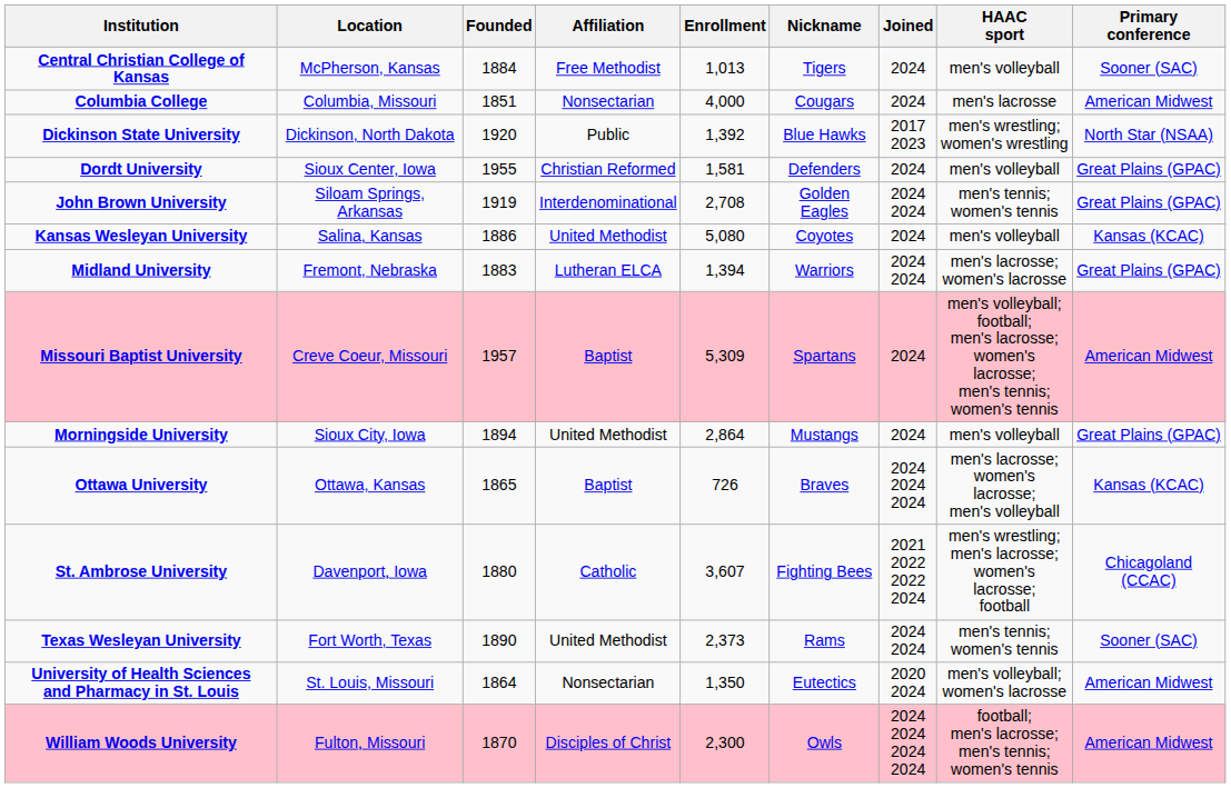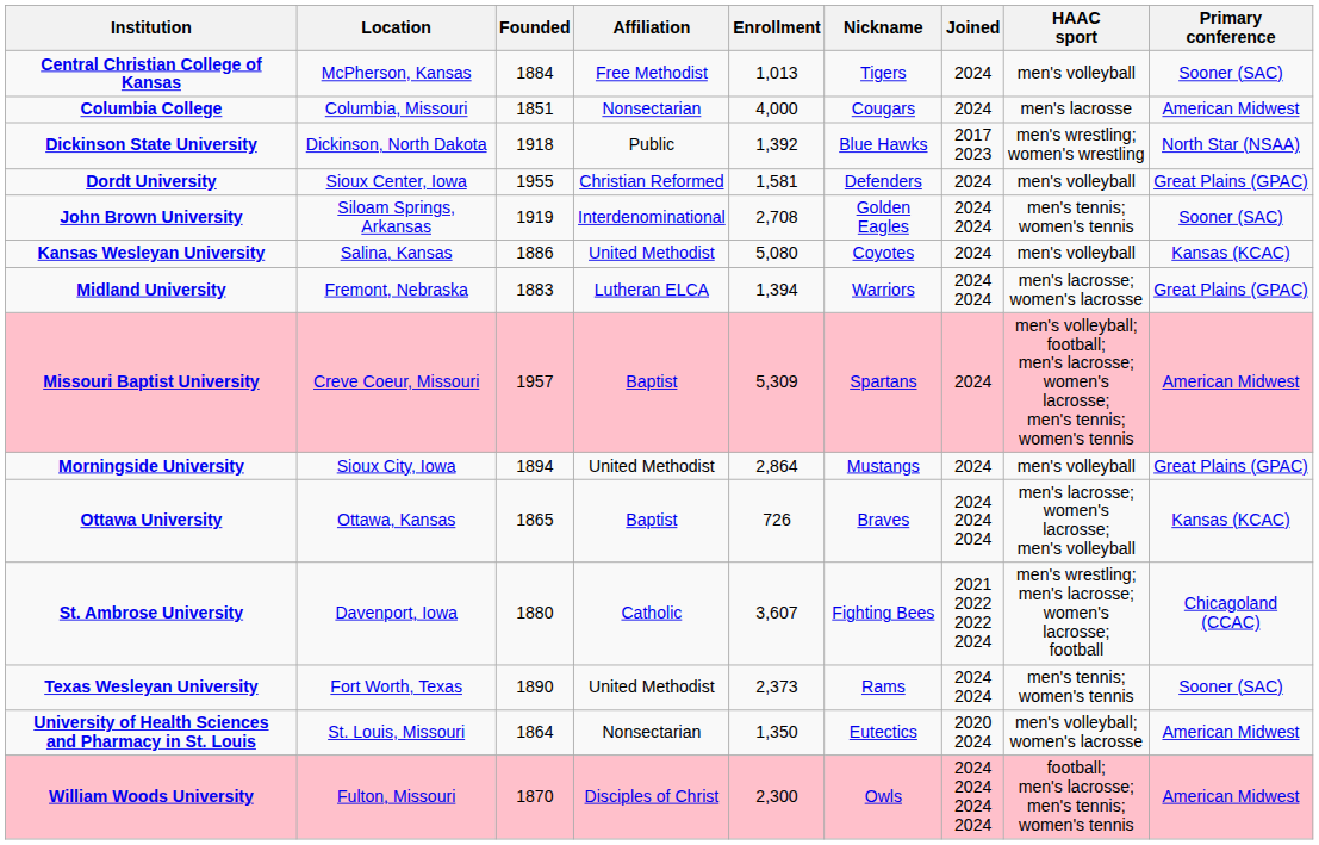Dickinson State University | Founded: 1920 -> 1918
John Brown University | Primary conference: Great Plains (GPAC) -> Sooner (SAC)
